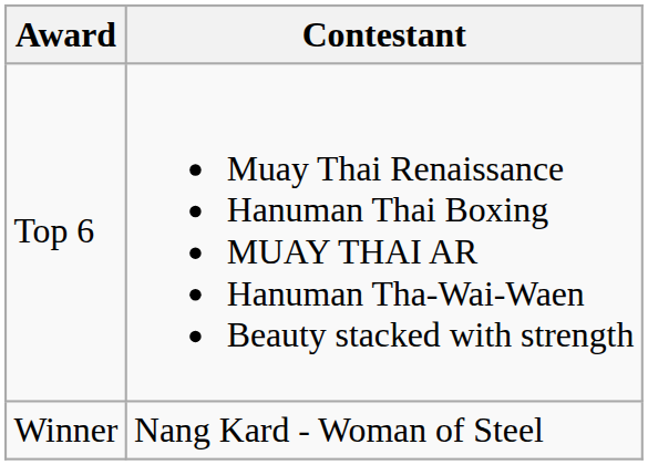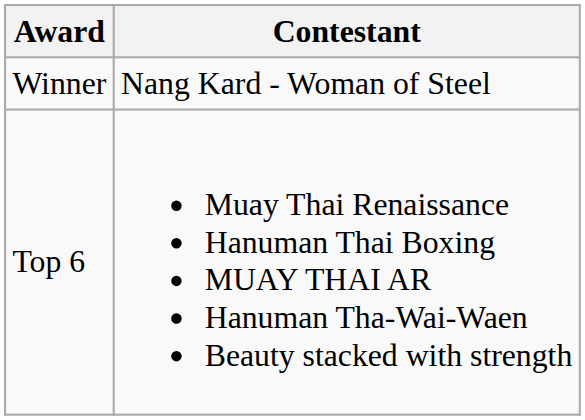rows swapped: Winner <-> Top 6
